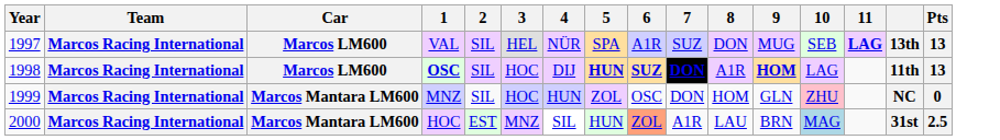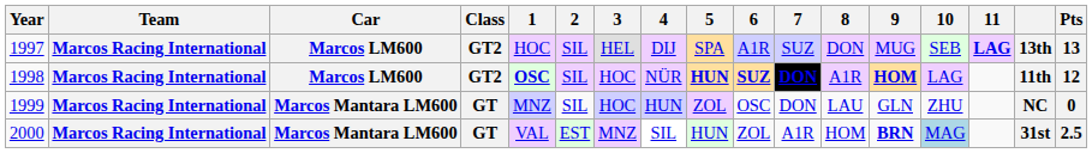+ column: Class | GT2 | GT2 | GT | GT
1997 | 1: VAL -> HOC
1997 | 4: NÜR -> DIJ
1998 | 4: DIJ -> NÜR
1998 | Pts: 13 -> 12
1999 | 8: HOM -> LAU
1999 | 10: pink background -> no background
2000 | 1: HOC -> VAL
2000 | 6: lightsalmon background -> no background
2000 | 8: LAU -> HOM
2000 | 9: normal -> bold
